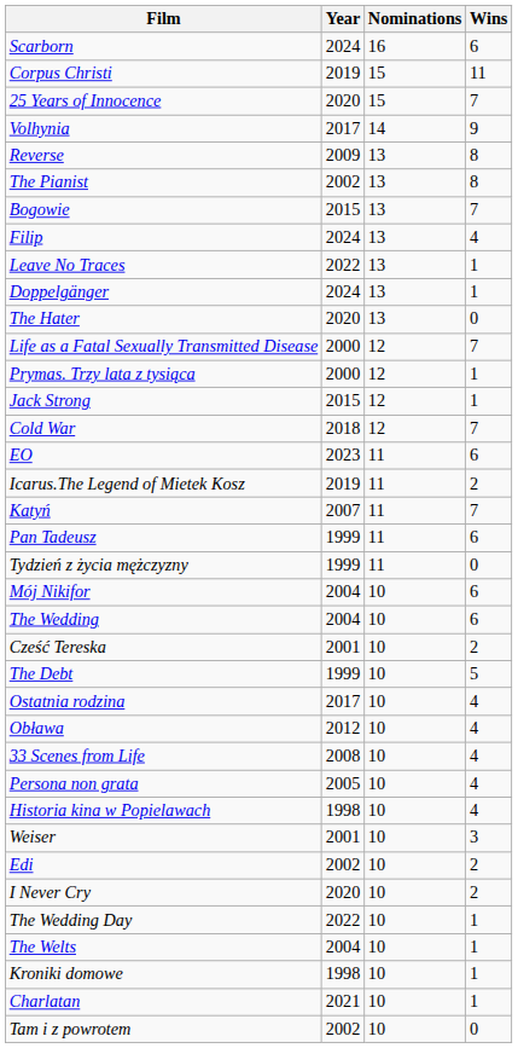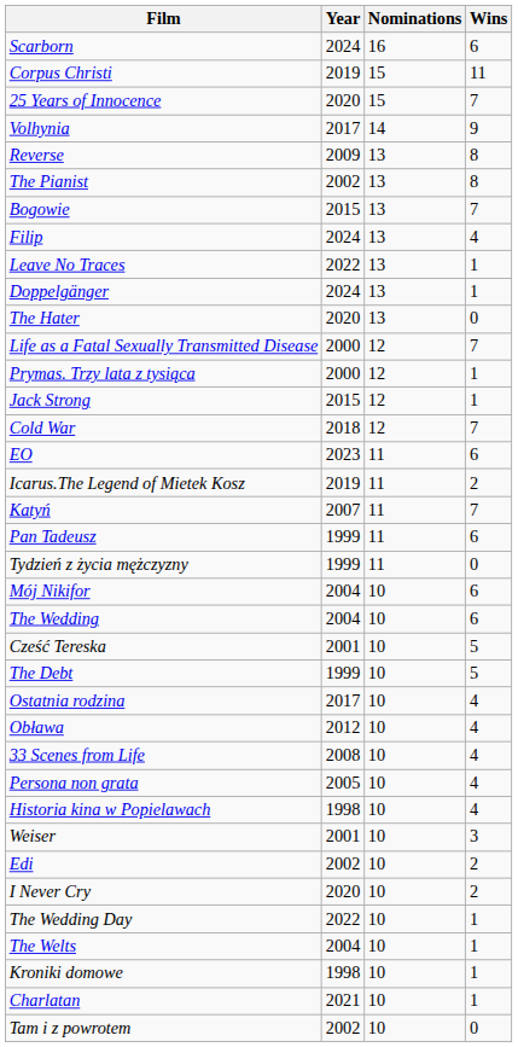Cześć Tereska | Wins: 2 -> 5
